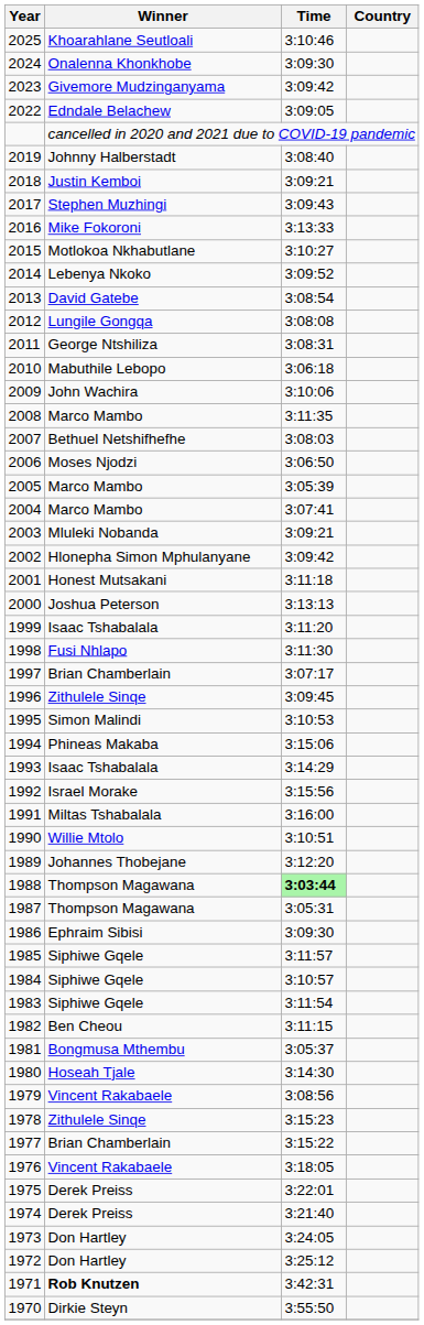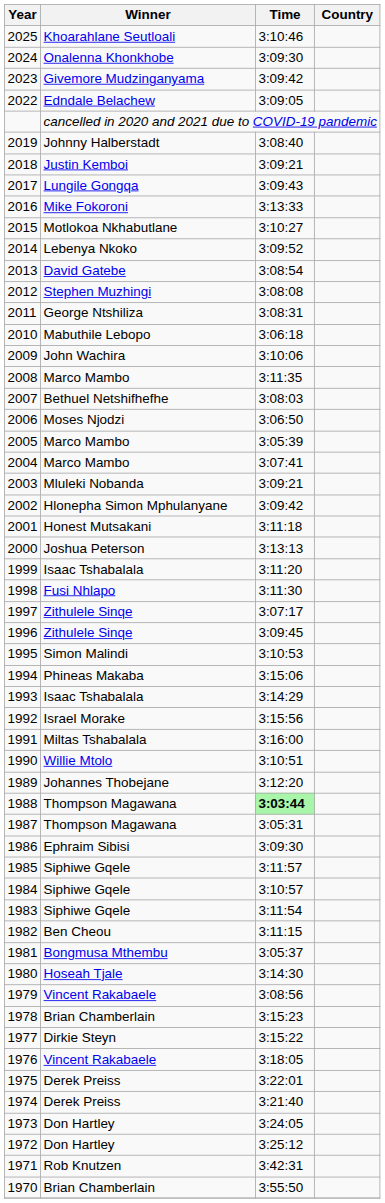2017 | Winner: Stephen Muzhingi -> Lungile Gongqa
2012 | Winner: Lungile Gongqa -> Stephen Muzhingi
1997 | Winner: Brian Chamberlain -> Zithulele Sinqe
1978 | Winner: Zithulele Sinqe -> Brian Chamberlain
1977 | Winner: Brian Chamberlain -> Dirkie Steyn
1971 | Winner: bold -> normal
1970 | Winner: Dirkie Steyn -> Brian Chamberlain
